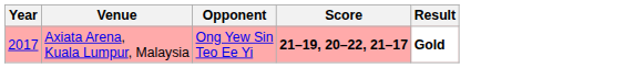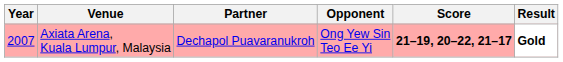+ column: Partner | Dechapol Puavaranukroh
Axiata Arena, Kuala Lumpur, Malaysia | Year: 2017 -> 2007
